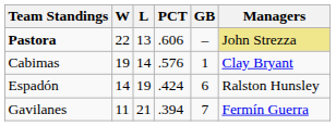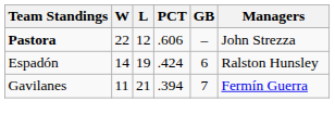Pastora | L: 13 -> 12
Pastora | Managers: khaki background -> no background
- row: Cabimas | 19 | 14 | .576 | 1 | Clay Bryant
